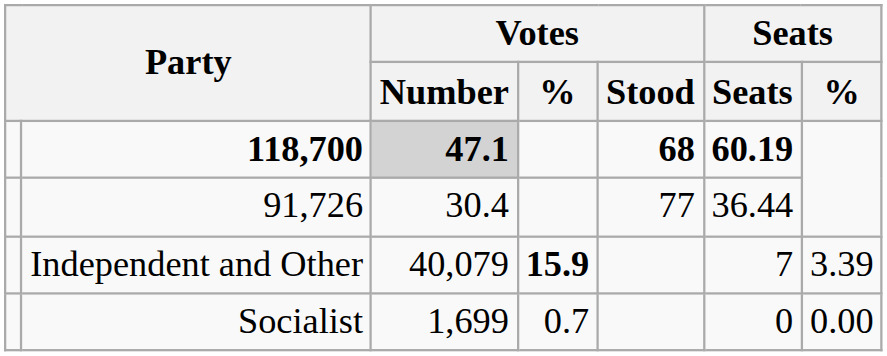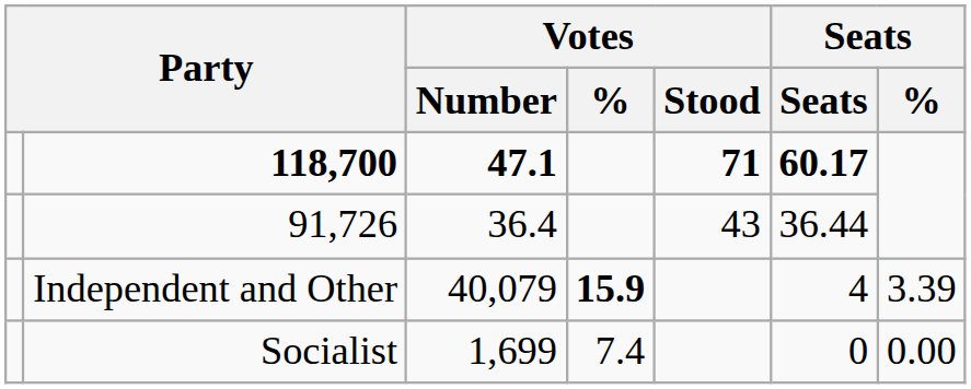118,700 | Votes / Number: lightgrey background -> no background
118,700 | Votes / Stood: 68 -> 71
118,700 | column 6: 60.19 -> 60.17
91,726 | Votes / Number: 30.4 -> 36.4
91,726 | Votes / Stood: 77 -> 43
Independent and Other | column 6: 7 -> 4
Socialist | Votes / %: 0.7 -> 7.4
